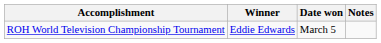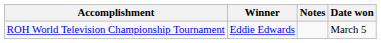columns swapped: Date won <-> Notes
